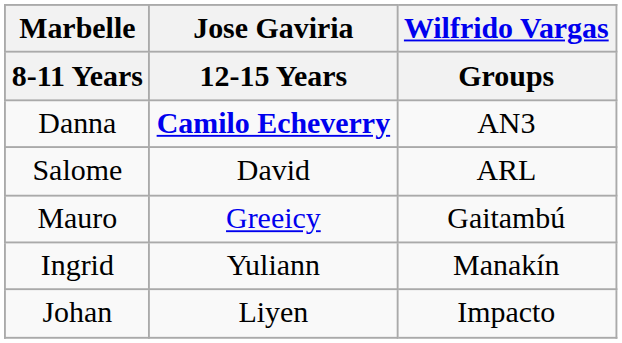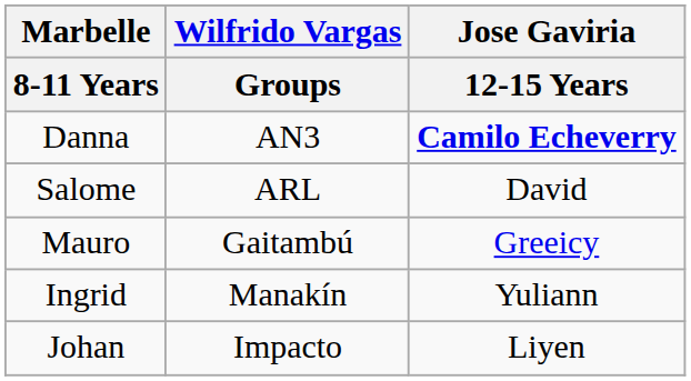columns swapped: Jose Gaviria / 12-15 Years <-> Wilfrido Vargas / Groups
